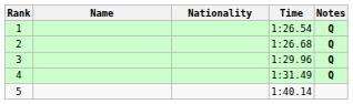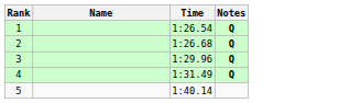- column: Nationality
